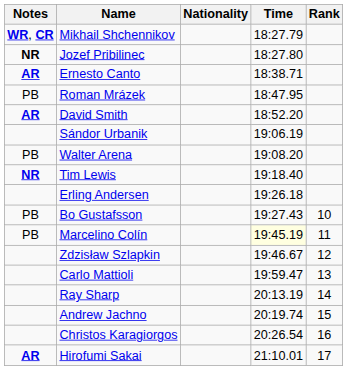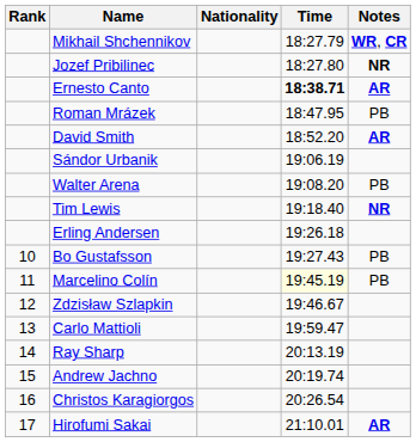columns swapped: Rank <-> Notes
Ernesto Canto | Time: normal -> bold
